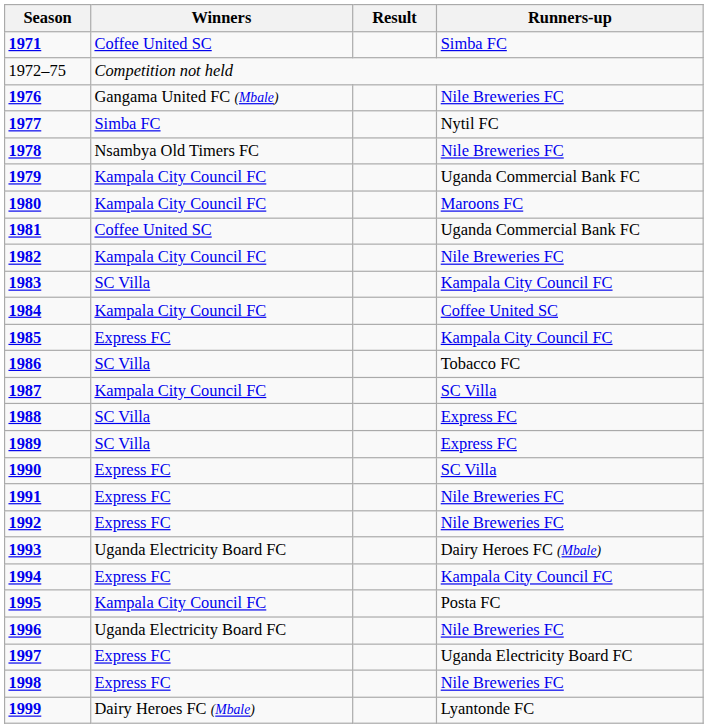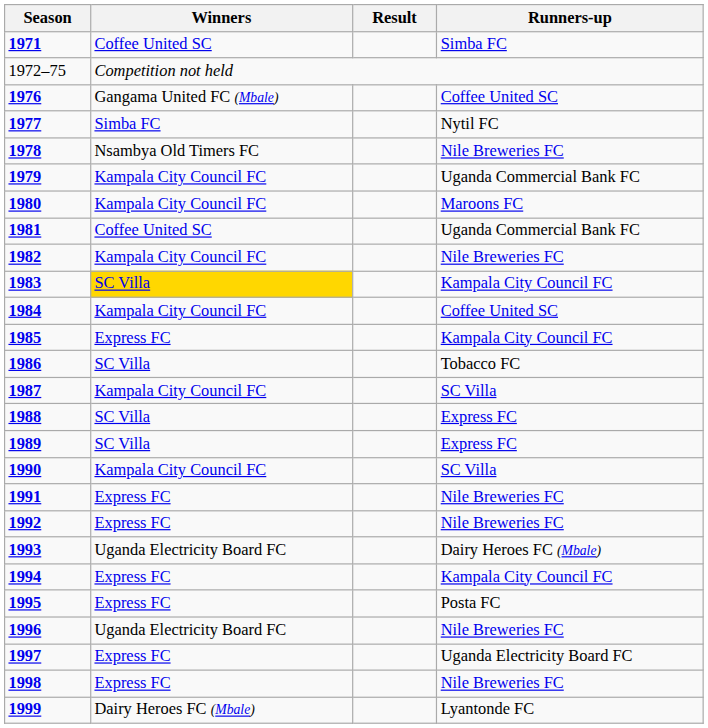1976 | Runners-up: Nile Breweries FC -> Coffee United SC
1983 | Winners: no background -> gold background
1990 | Winners: Express FC -> Kampala City Council FC
1995 | Winners: Kampala City Council FC -> Express FC
